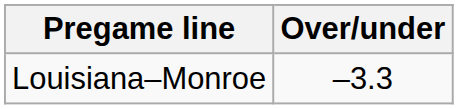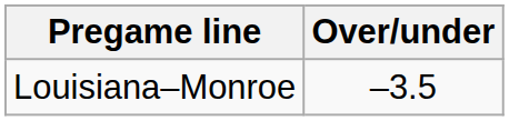Louisiana–Monroe | Over/under: –3.3 -> –3.5
